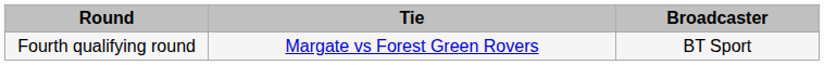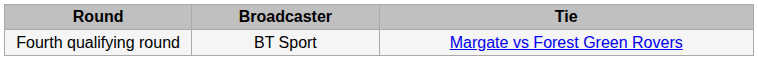columns swapped: Tie <-> Broadcaster
